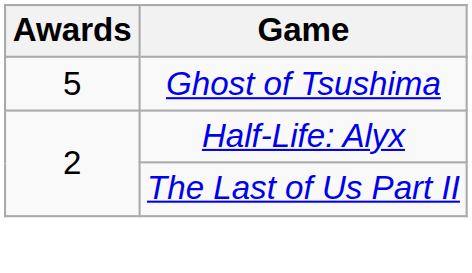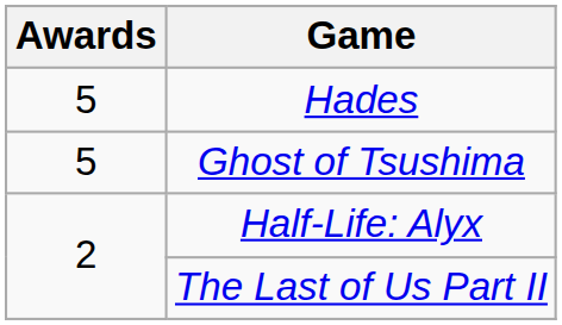+ row: 5 | Hades
